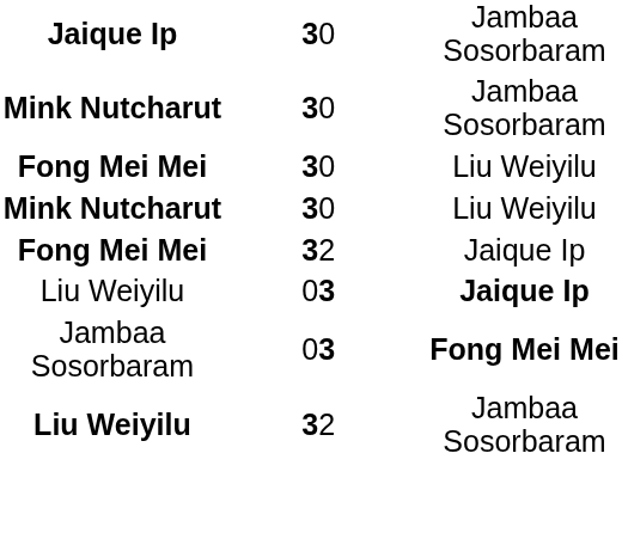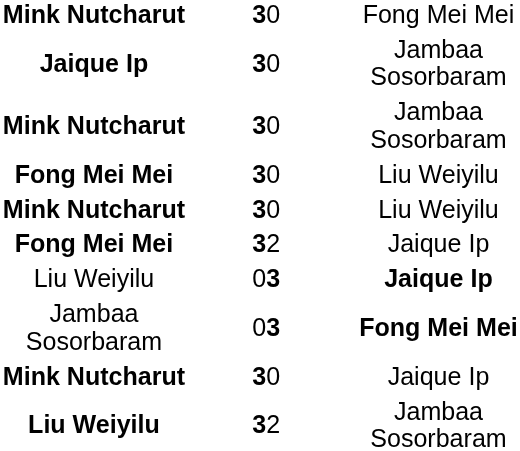+ row: Mink Nutcharut | 30 | Fong Mei Mei
+ row: Mink Nutcharut | 30 | Jaique Ip
